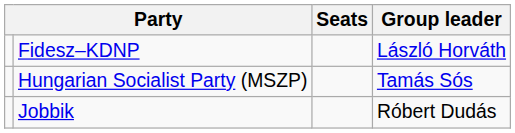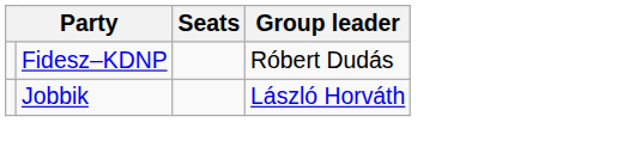Fidesz–KDNP | Group leader: László Horváth -> Róbert Dudás
- row: Hungarian Socialist Party (MSZP) | Tamás Sós
Jobbik | Group leader: Róbert Dudás -> László Horváth
